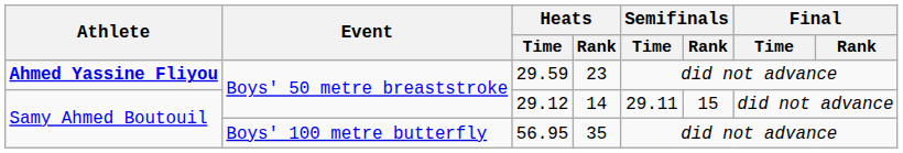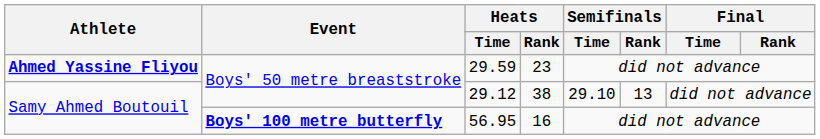29.12 | Heats / Rank: 14 -> 38
29.12 | Semifinals / Time: 29.11 -> 29.10
29.12 | Semifinals / Rank: 15 -> 13
56.95 | Event: normal -> bold
56.95 | Heats / Rank: 35 -> 16
